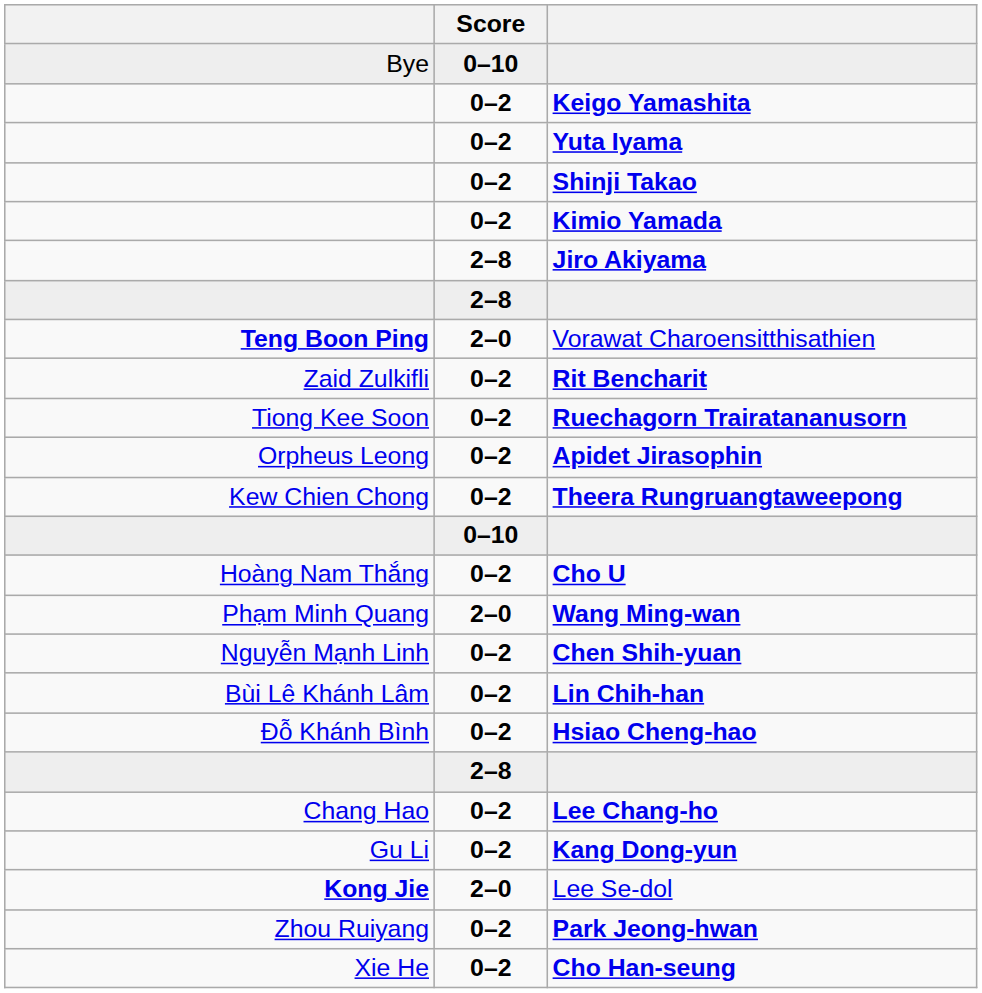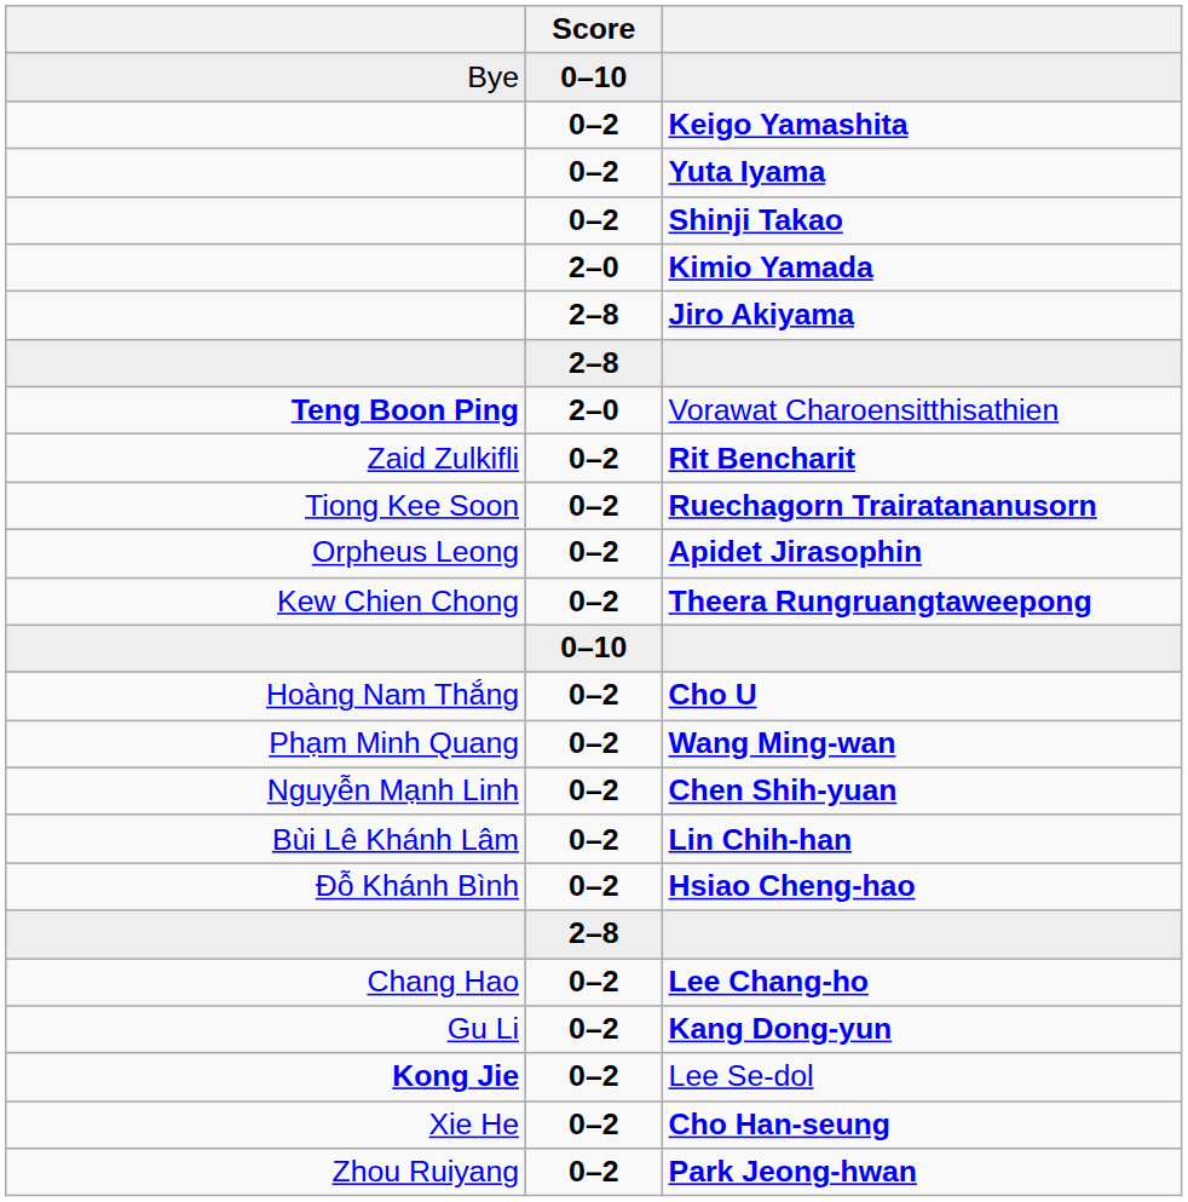Kimio Yamada | Score: 0–2 -> 2–0
Wang Ming-wan | Score: 2–0 -> 0–2
Lee Se-dol | Score: 2–0 -> 0–2
rows swapped: Cho Han-seung <-> Park Jeong-hwan
